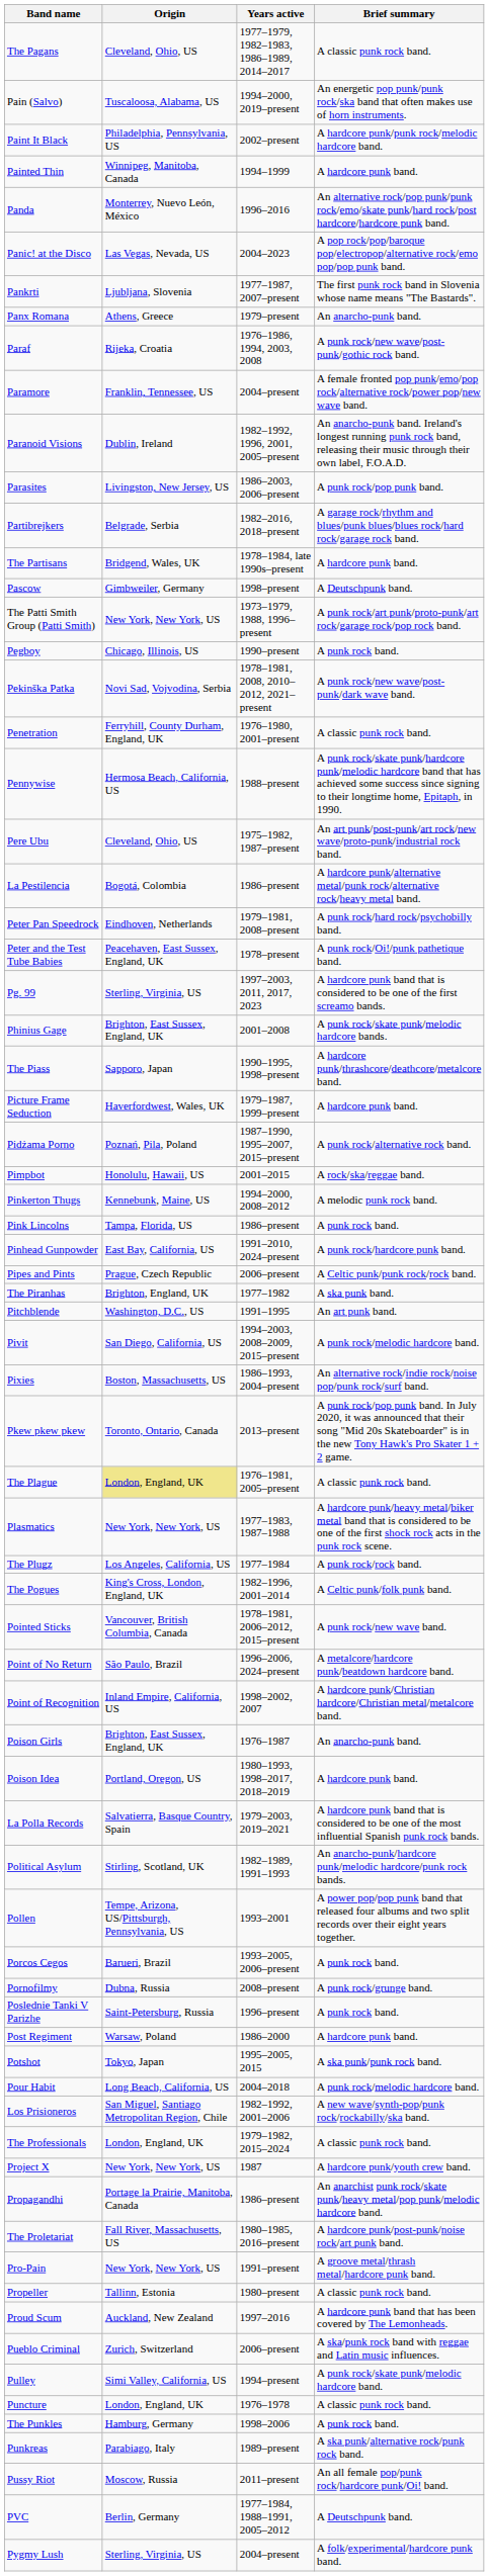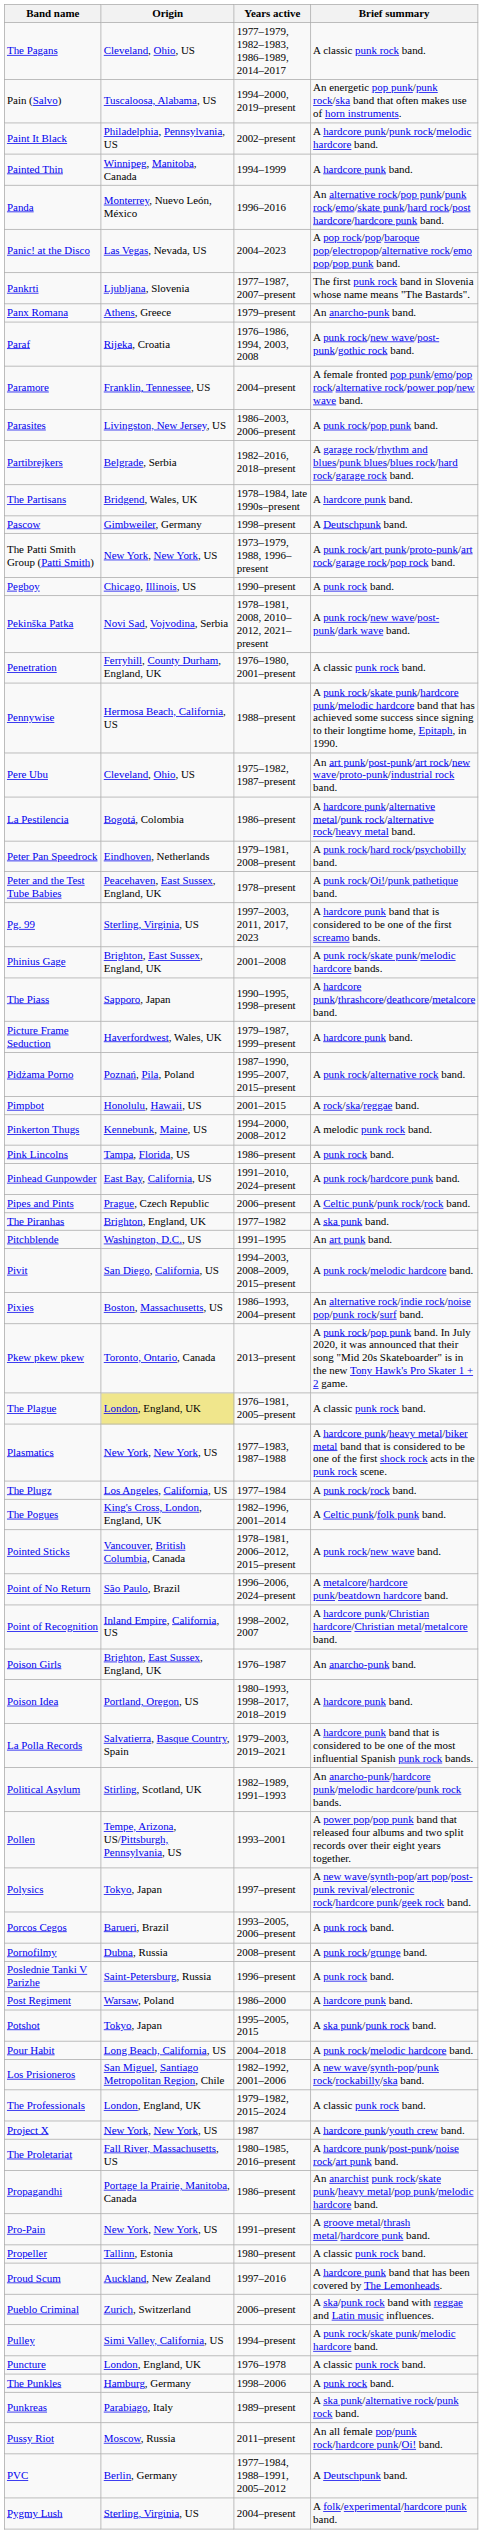- row: Paranoid Visions | Dublin, Ireland | 1982–1992, 1996, 2001, 2005–present | An anarcho-punk band. Ireland's longest running punk rock band, releasing their music through their own label, F.O.A.D.
+ row: Polysics | Tokyo, Japan | 1997–present | A new wave/synth-pop/art pop/post-punk revival/electronic rock/hardcore punk/geek rock band.
rows swapped: The Proletariat <-> Propagandhi
